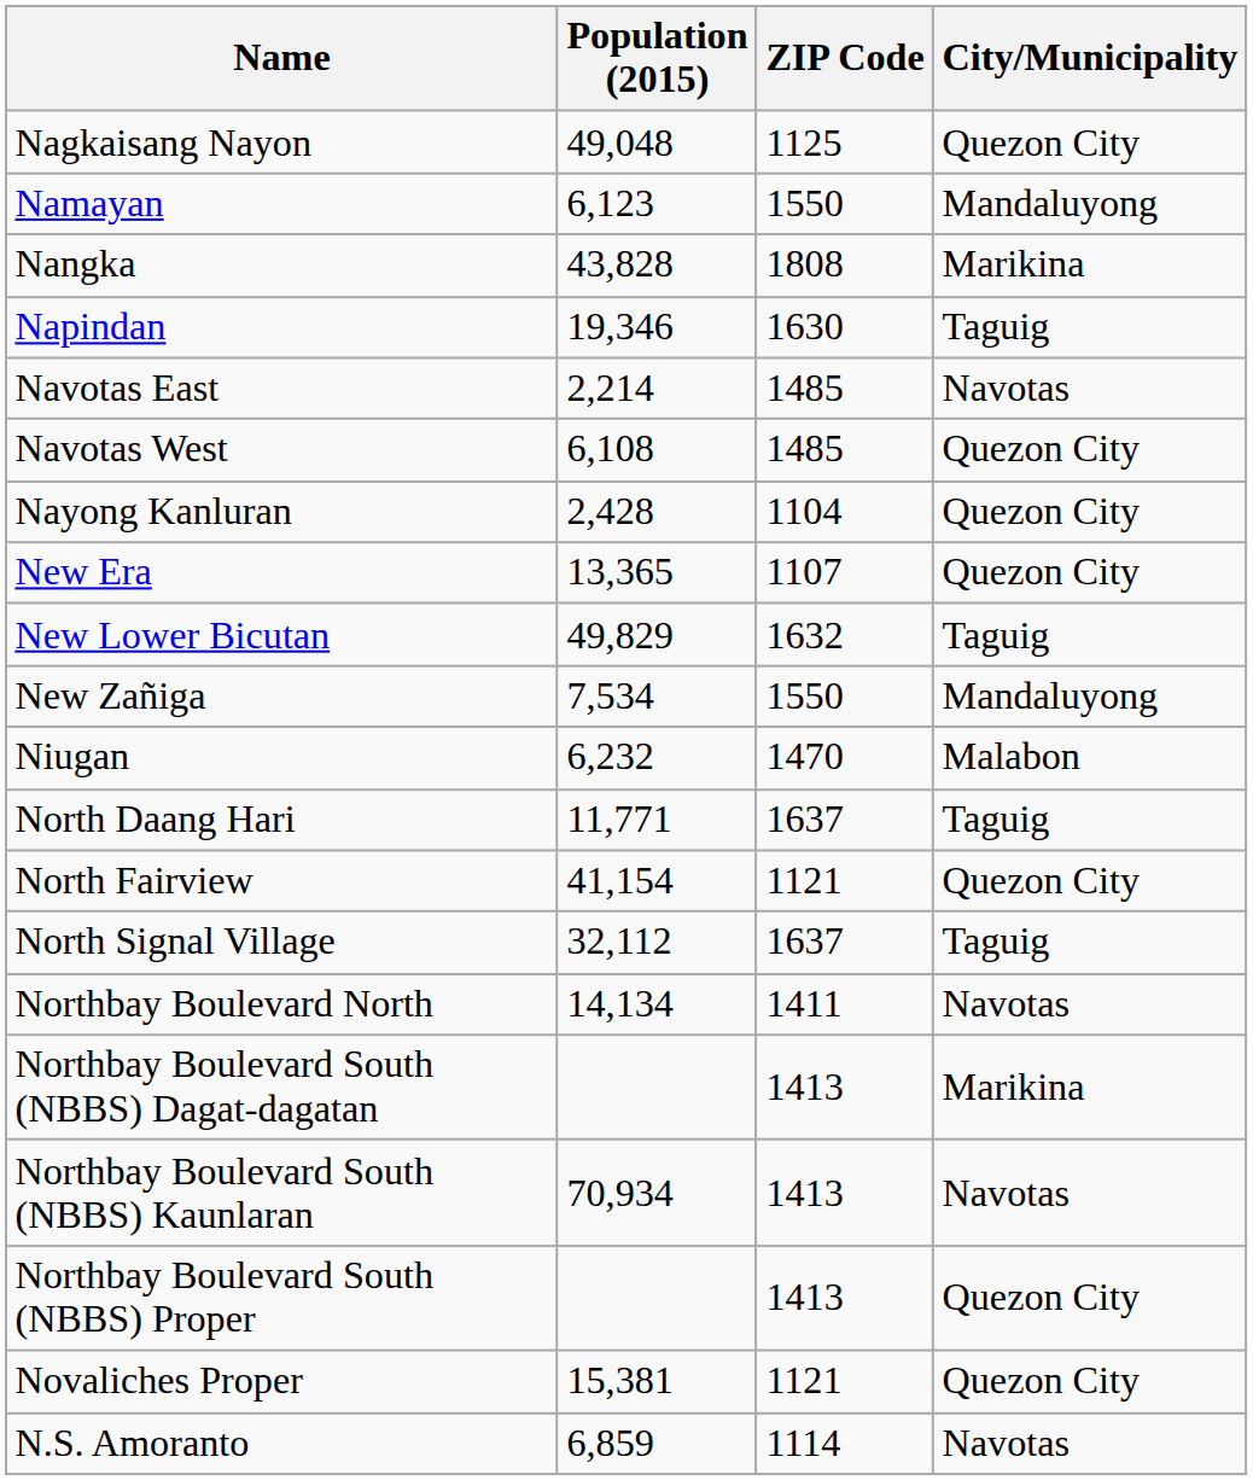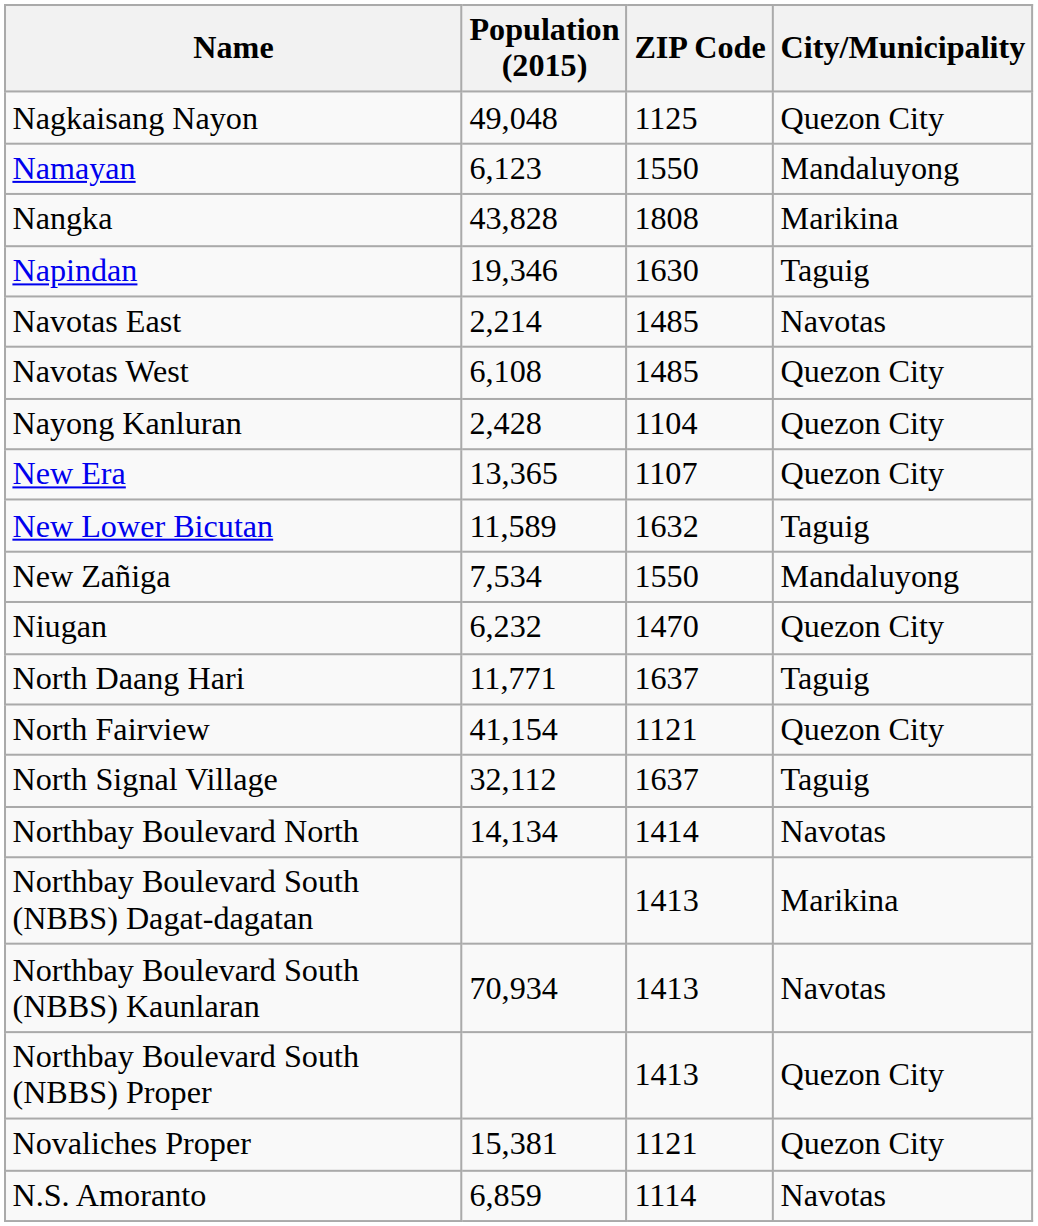New Lower Bicutan | Population (2015): 49,829 -> 11,589
Niugan | City/Municipality: Malabon -> Quezon City
Northbay Boulevard North | ZIP Code: 1411 -> 1414
